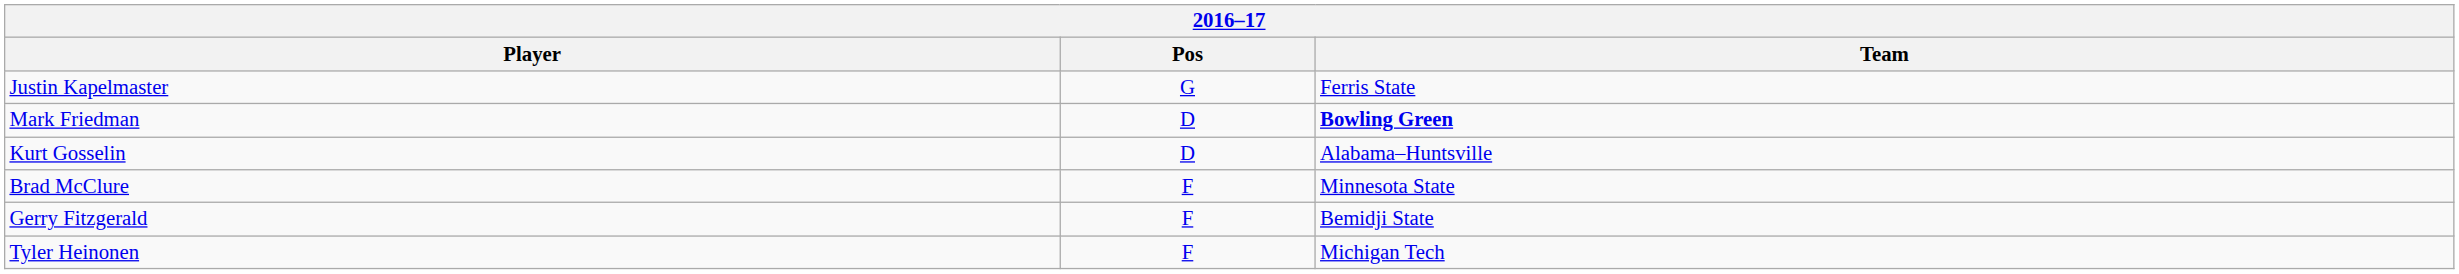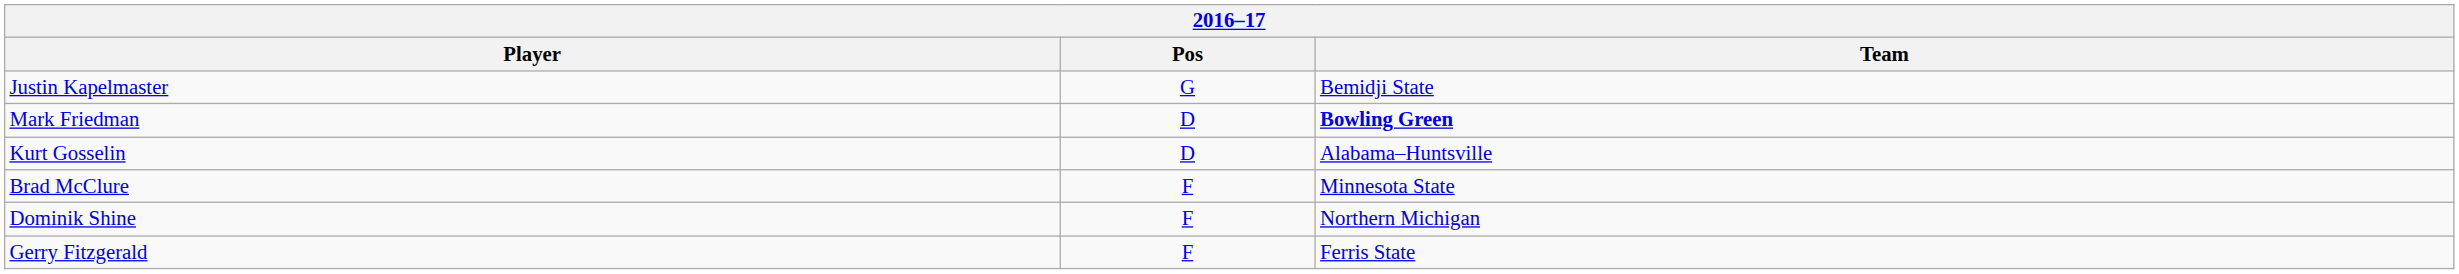Justin Kapelmaster | Team: Ferris State -> Bemidji State
+ row: Dominik Shine | F | Northern Michigan
Gerry Fitzgerald | Team: Bemidji State -> Ferris State
- row: Tyler Heinonen | F | Michigan Tech
